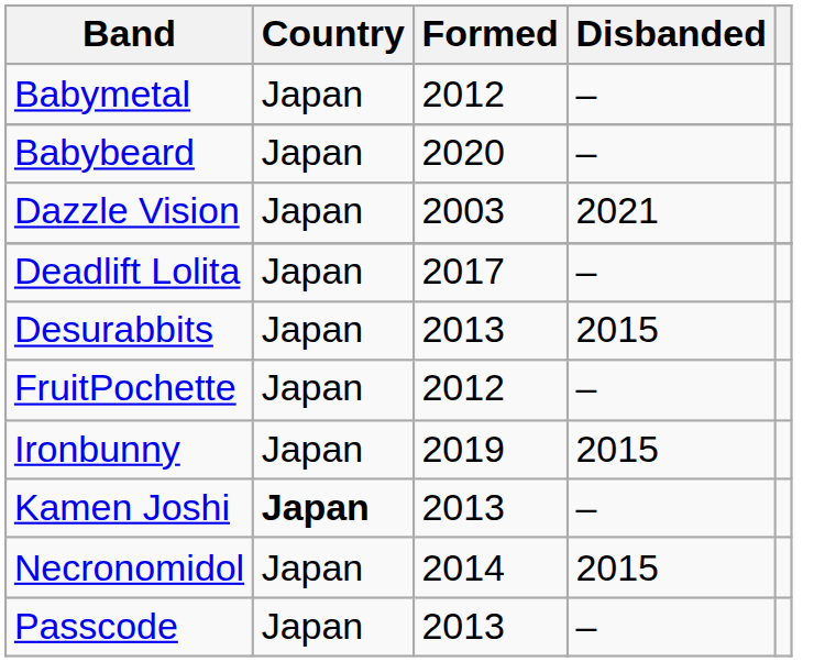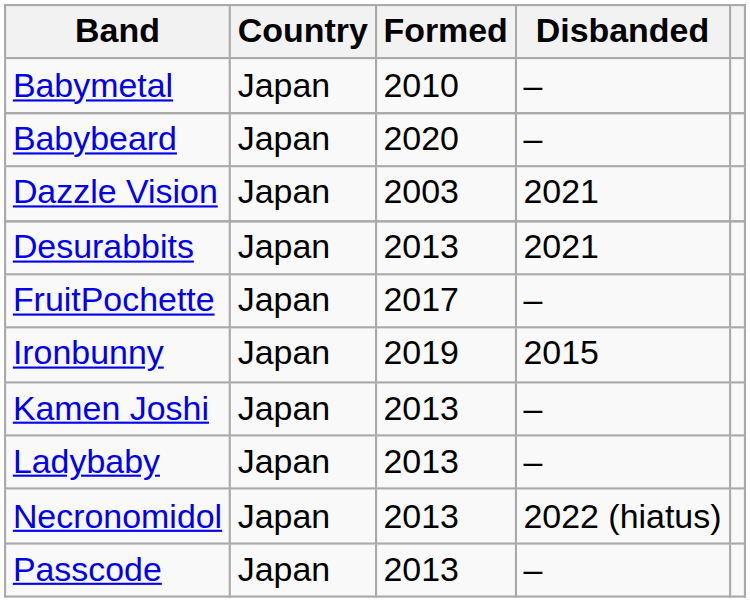Babymetal | Formed: 2012 -> 2010
- row: Deadlift Lolita | Japan | 2017 | –
Desurabbits | Disbanded: 2015 -> 2021
FruitPochette | Formed: 2012 -> 2017
Kamen Joshi | Country: bold -> normal
+ row: Ladybaby | Japan | 2013 | –
Necronomidol | Formed: 2014 -> 2013
Necronomidol | Disbanded: 2015 -> 2022 (hiatus)
